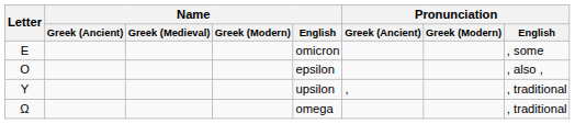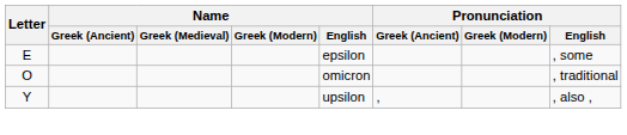Ε | Name / English: omicron -> epsilon
Ο | Name / English: epsilon -> omicron
Ο | Pronunciation / English: , also , -> , traditional
Υ | Pronunciation / English: , traditional -> , also ,
- row: Ω | omega | , traditional
